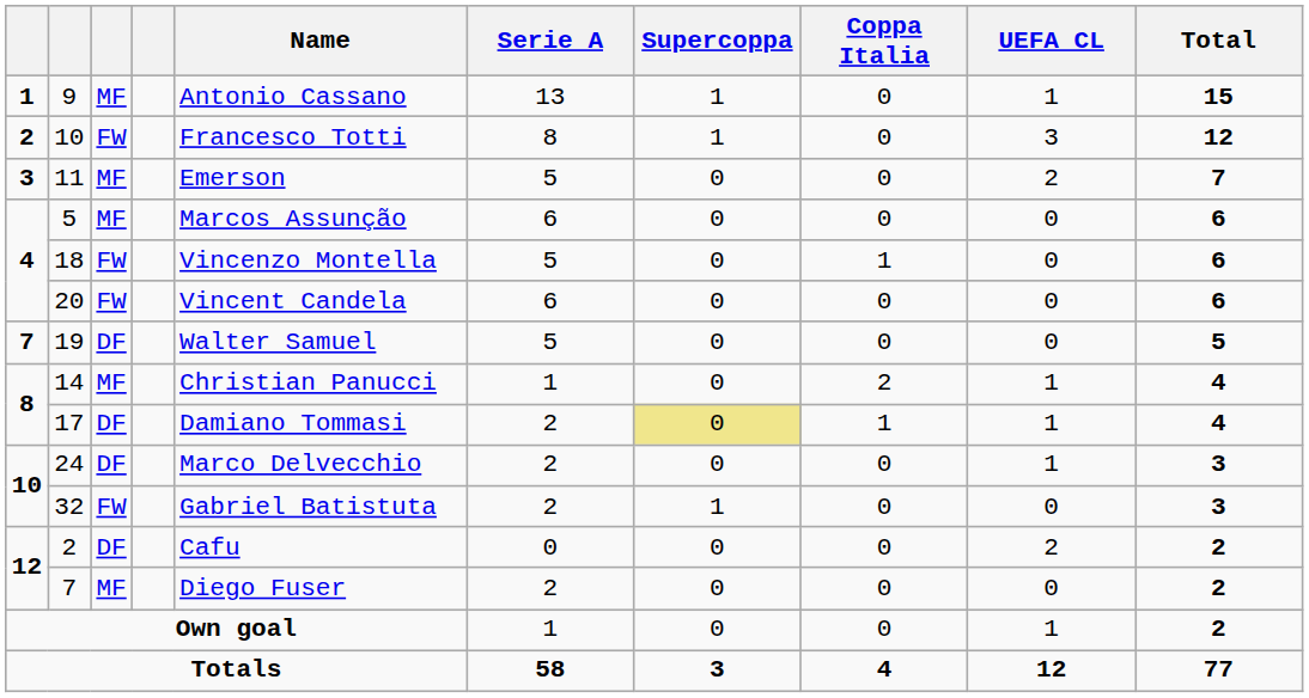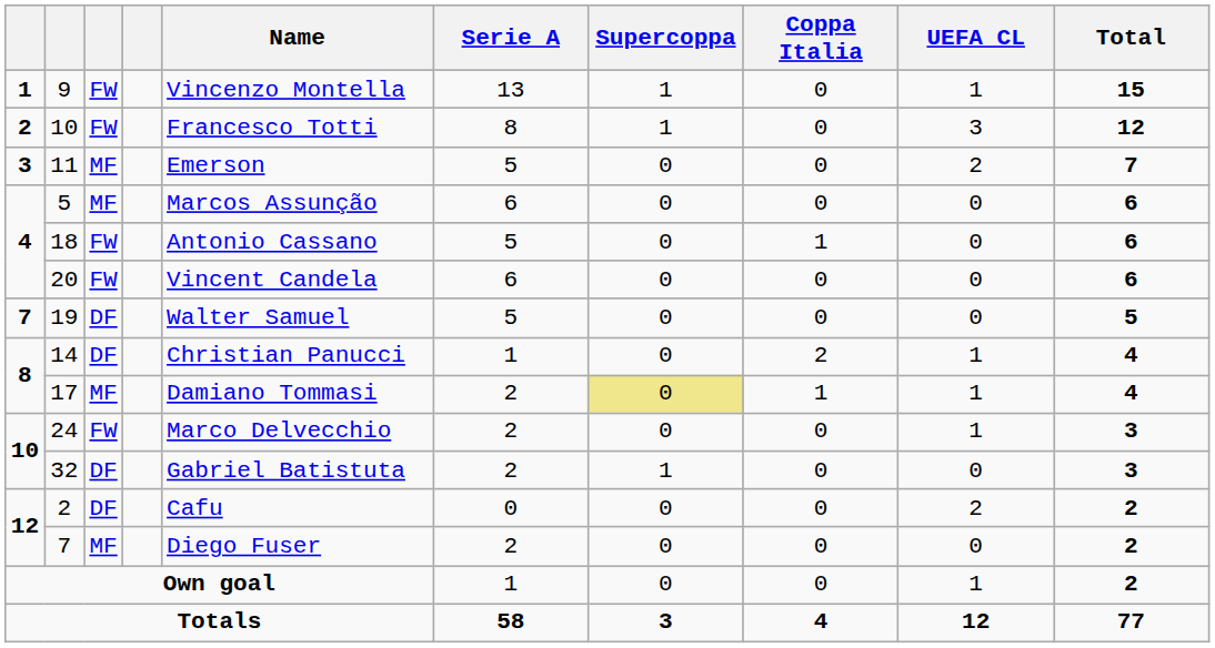9 | column 3: MF -> FW
9 | Name: Antonio Cassano -> Vincenzo Montella
18 | Name: Vincenzo Montella -> Antonio Cassano
14 | column 3: MF -> DF
17 | column 3: DF -> MF
24 | column 3: DF -> FW
32 | column 3: FW -> DF
